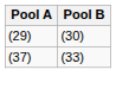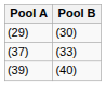+ row: (39) | (40)
